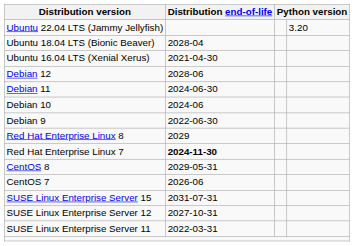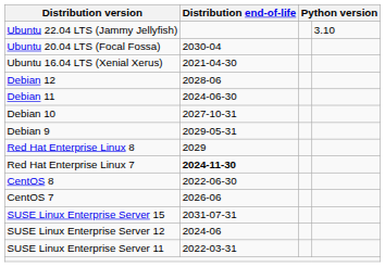Ubuntu 22.04 LTS (Jammy Jellyfish) | column 4: 3.20 -> 3.10
+ row: Ubuntu 20.04 LTS (Focal Fossa) | 2030-04
- row: Ubuntu 18.04 LTS (Bionic Beaver) | 2028-04
Debian 10 | Distribution end-of-life: 2024-06 -> 2027-10-31
Debian 9 | Distribution end-of-life: 2022-06-30 -> 2029-05-31
CentOS 8 | Distribution end-of-life: 2029-05-31 -> 2022-06-30
SUSE Linux Enterprise Server 12 | Distribution end-of-life: 2027-10-31 -> 2024-06
